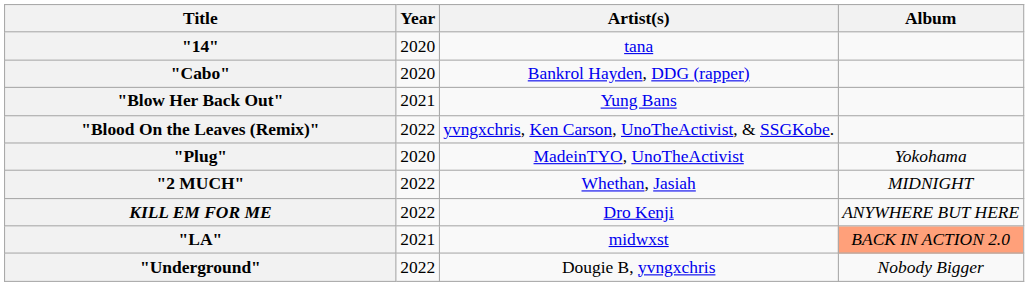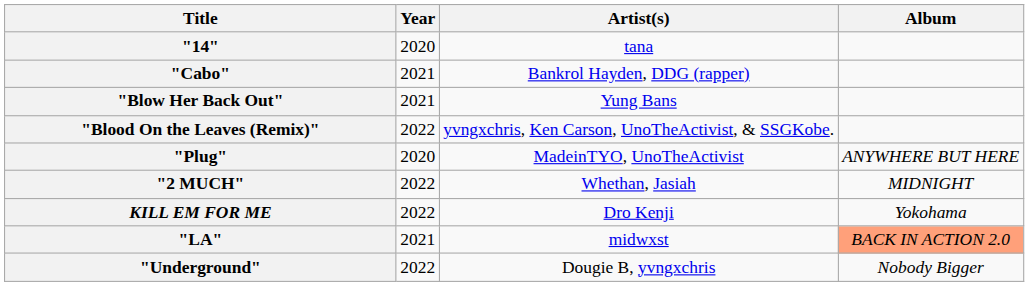"Cabo" | Year: 2020 -> 2021
"Plug" | Album: Yokohama -> ANYWHERE BUT HERE
KILL EM FOR ME | Album: ANYWHERE BUT HERE -> Yokohama
